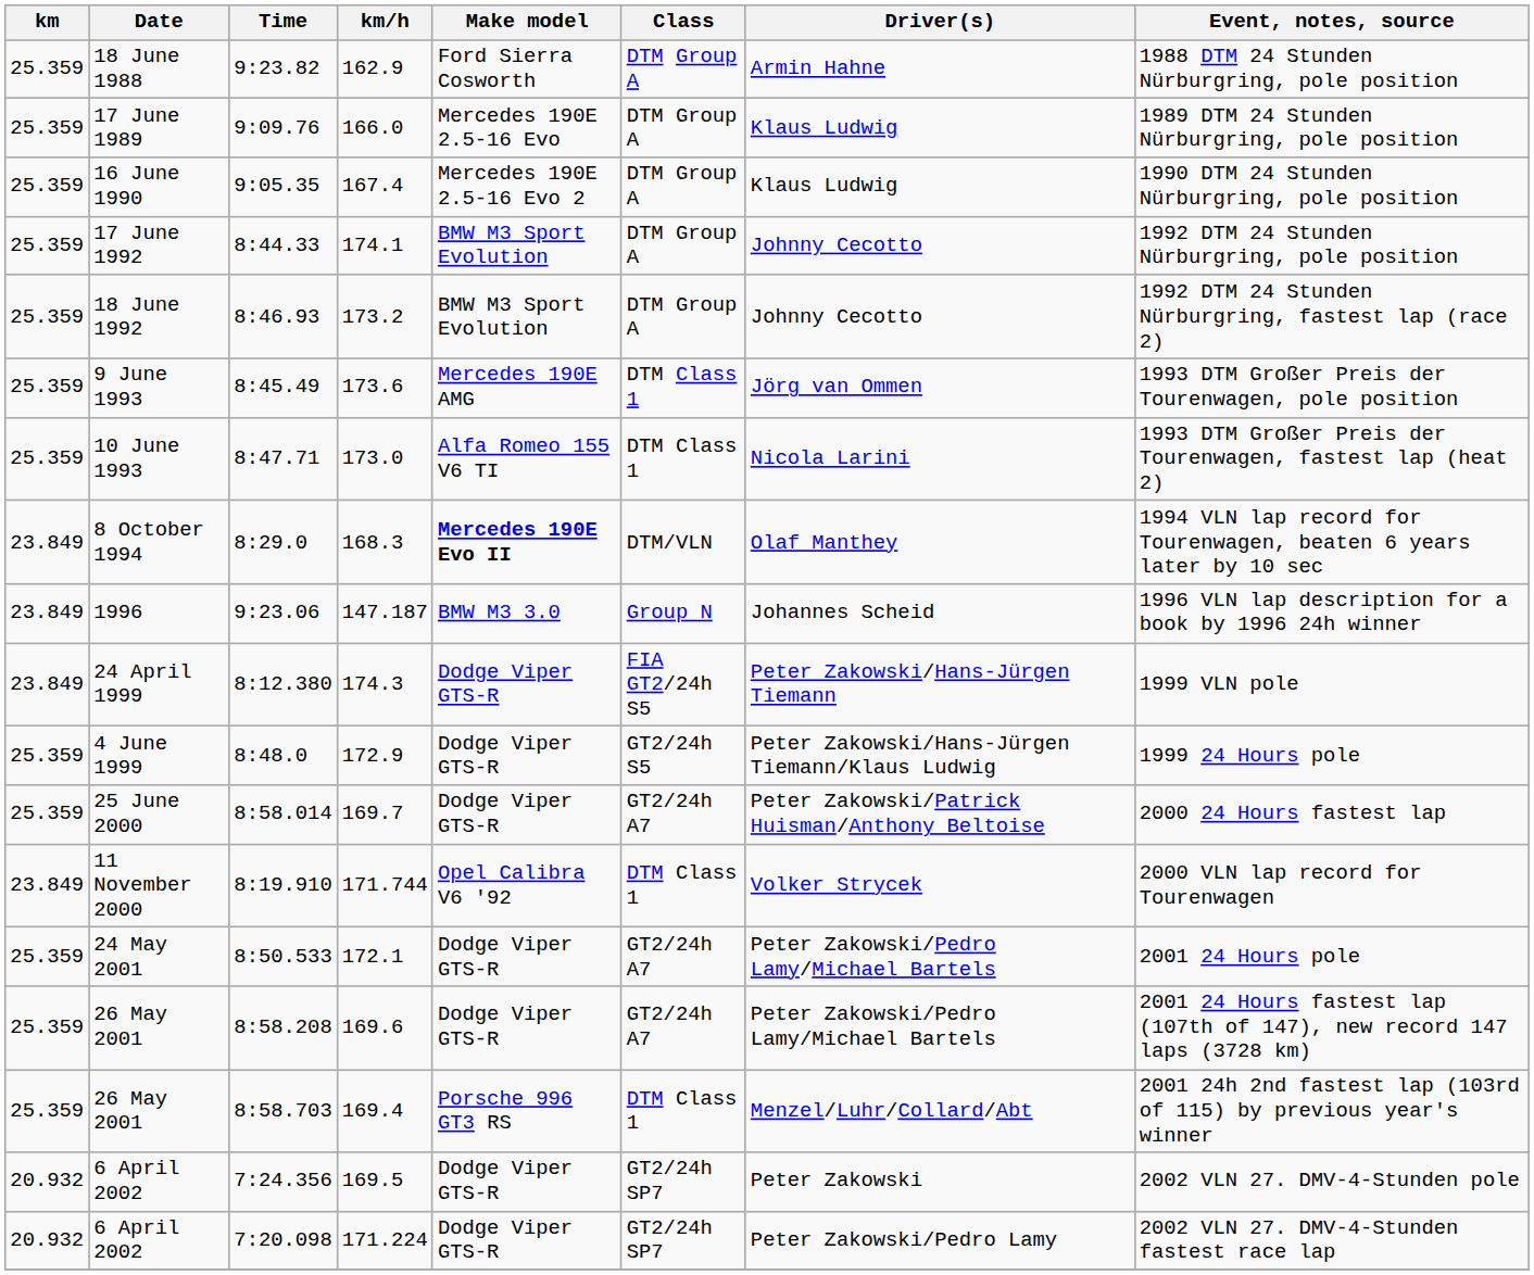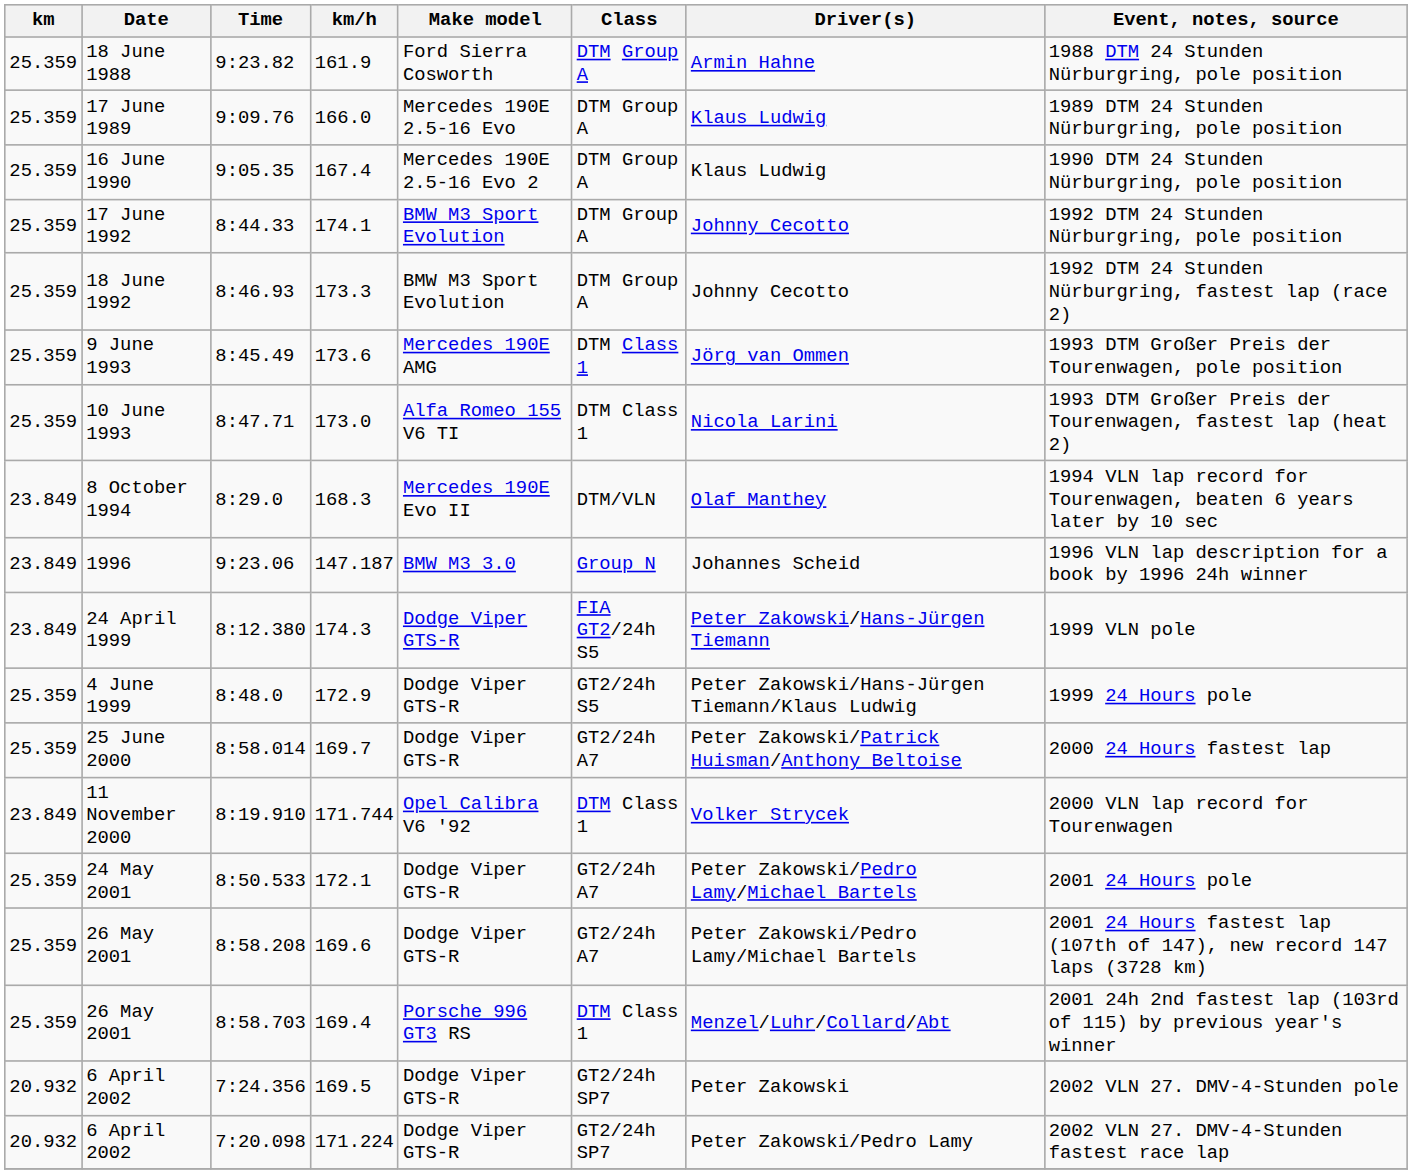9:23.82 | km/h: 162.9 -> 161.9
8:46.93 | km/h: 173.2 -> 173.3
8:29.0 | Make model: bold -> normal
